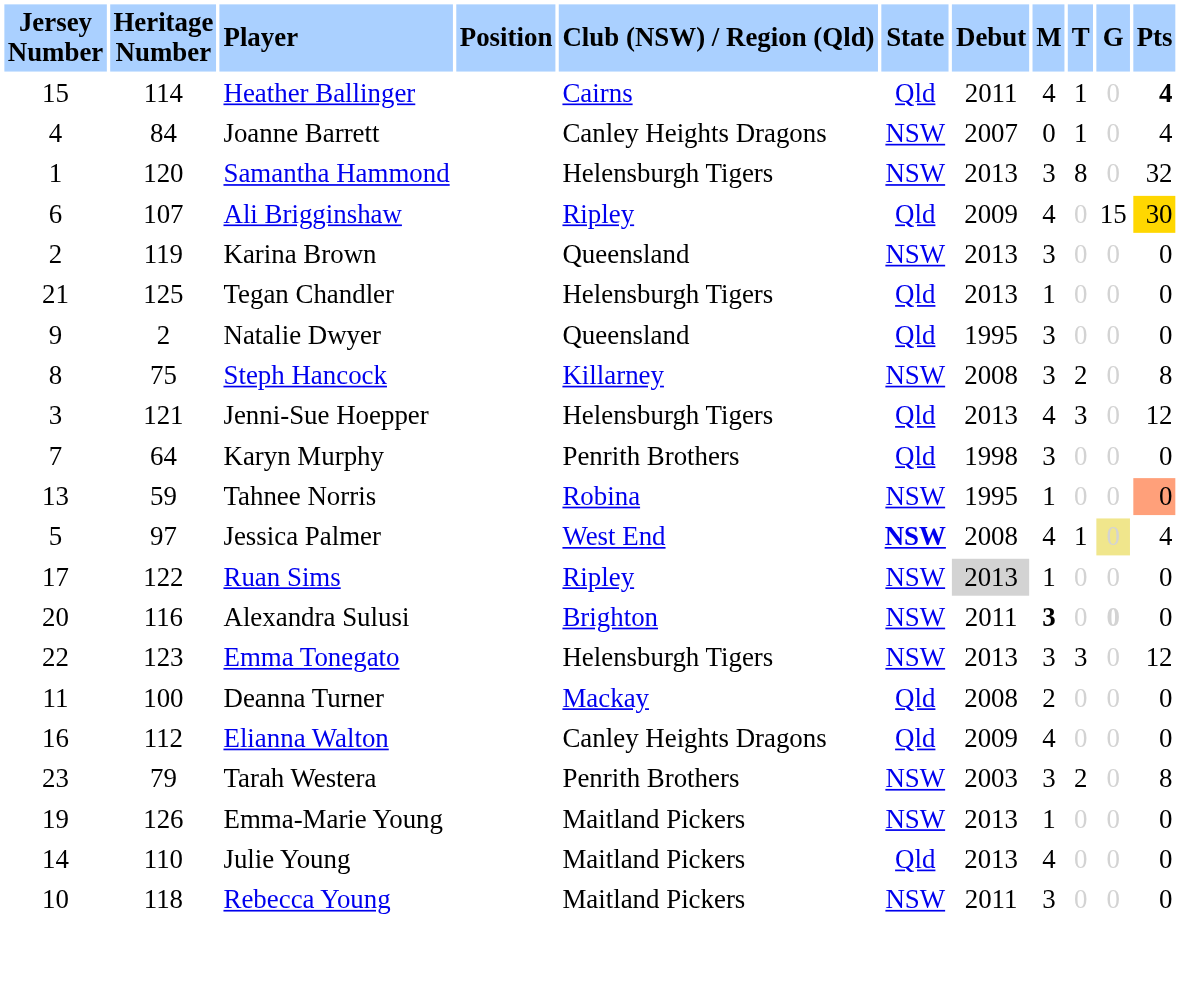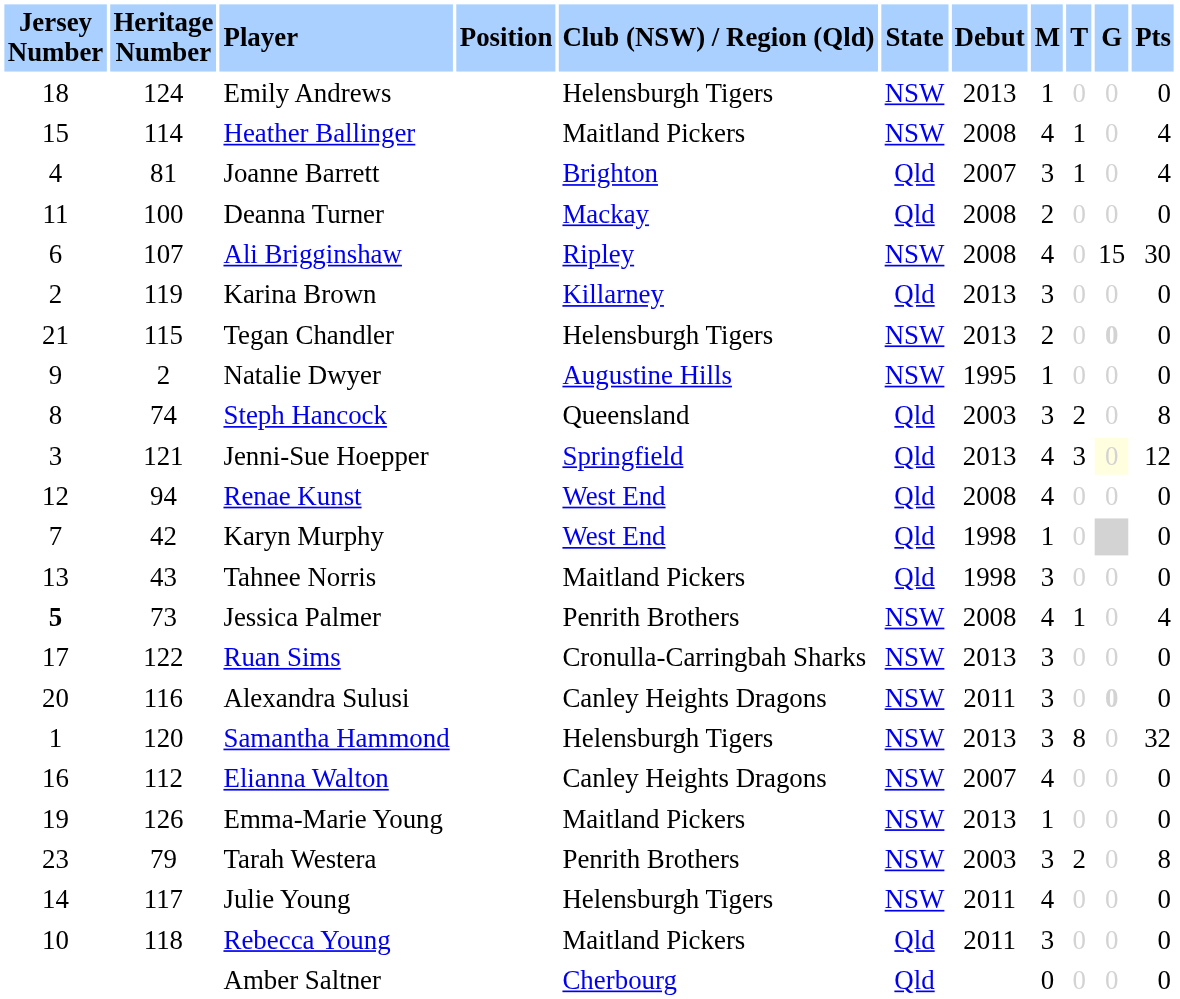+ row: 18 | 124 | Emily Andrews | Helensburgh Tigers | NSW | 2013 | 1 | 0 | 0 | 0
Heather Ballinger | Club (NSW) / Region (Qld): Cairns -> Maitland Pickers
Heather Ballinger | State: Qld -> NSW
Heather Ballinger | Debut: 2011 -> 2008
Heather Ballinger | Pts: bold -> normal
Joanne Barrett | Heritage Number: 84 -> 81
Joanne Barrett | Club (NSW) / Region (Qld): Canley Heights Dragons -> Brighton
Joanne Barrett | State: NSW -> Qld
Joanne Barrett | M: 0 -> 3
rows swapped: Samantha Hammond <-> Deanna Turner
Ali Brigginshaw | State: Qld -> NSW
Ali Brigginshaw | Debut: 2009 -> 2008
Ali Brigginshaw | Pts: gold background -> no background
Karina Brown | Club (NSW) / Region (Qld): Queensland -> Killarney
Karina Brown | State: NSW -> Qld
Tegan Chandler | Heritage Number: 125 -> 115
Tegan Chandler | State: Qld -> NSW
Tegan Chandler | M: 1 -> 2
Tegan Chandler | G: normal -> bold
Natalie Dwyer | Club (NSW) / Region (Qld): Queensland -> Augustine Hills
Natalie Dwyer | State: Qld -> NSW
Natalie Dwyer | M: 3 -> 1
Steph Hancock | Heritage Number: 75 -> 74
Steph Hancock | Club (NSW) / Region (Qld): Killarney -> Queensland
Steph Hancock | State: NSW -> Qld
Steph Hancock | Debut: 2008 -> 2003
Jenni-Sue Hoepper | Club (NSW) / Region (Qld): Helensburgh Tigers -> Springfield
Jenni-Sue Hoepper | G: no background -> lightyellow background
+ row: 12 | 94 | Renae Kunst | West End | Qld | 2008 | 4 | 0 | 0 | 0
Karyn Murphy | Heritage Number: 64 -> 42
Karyn Murphy | Club (NSW) / Region (Qld): Penrith Brothers -> West End
Karyn Murphy | M: 3 -> 1
Karyn Murphy | G: no background -> lightgrey background
Tahnee Norris | Heritage Number: 59 -> 43
Tahnee Norris | Club (NSW) / Region (Qld): Robina -> Maitland Pickers
Tahnee Norris | State: NSW -> Qld
Tahnee Norris | Debut: 1995 -> 1998
Tahnee Norris | M: 1 -> 3
Tahnee Norris | Pts: lightsalmon background -> no background
Jessica Palmer | Jersey Number: normal -> bold
Jessica Palmer | Heritage Number: 97 -> 73
Jessica Palmer | Club (NSW) / Region (Qld): West End -> Penrith Brothers
Jessica Palmer | State: bold -> normal
Jessica Palmer | G: khaki background -> no background
Ruan Sims | Club (NSW) / Region (Qld): Ripley -> Cronulla-Carringbah Sharks
Ruan Sims | Debut: lightgrey background -> no background
Ruan Sims | M: 1 -> 3
Alexandra Sulusi | Club (NSW) / Region (Qld): Brighton -> Canley Heights Dragons
Alexandra Sulusi | M: bold -> normal
- row: 22 | 123 | Emma Tonegato | Helensburgh Tigers | NSW | 2013 | 3 | 3 | 0 | 12
Elianna Walton | State: Qld -> NSW
Elianna Walton | Debut: 2009 -> 2007
rows swapped: Tarah Westera <-> Emma-Marie Young
Julie Young | Heritage Number: 110 -> 117
Julie Young | Club (NSW) / Region (Qld): Maitland Pickers -> Helensburgh Tigers
Julie Young | State: Qld -> NSW
Julie Young | Debut: 2013 -> 2011
Rebecca Young | State: NSW -> Qld
+ row: Amber Saltner | Cherbourg | Qld | 0 | 0 | 0 | 0
